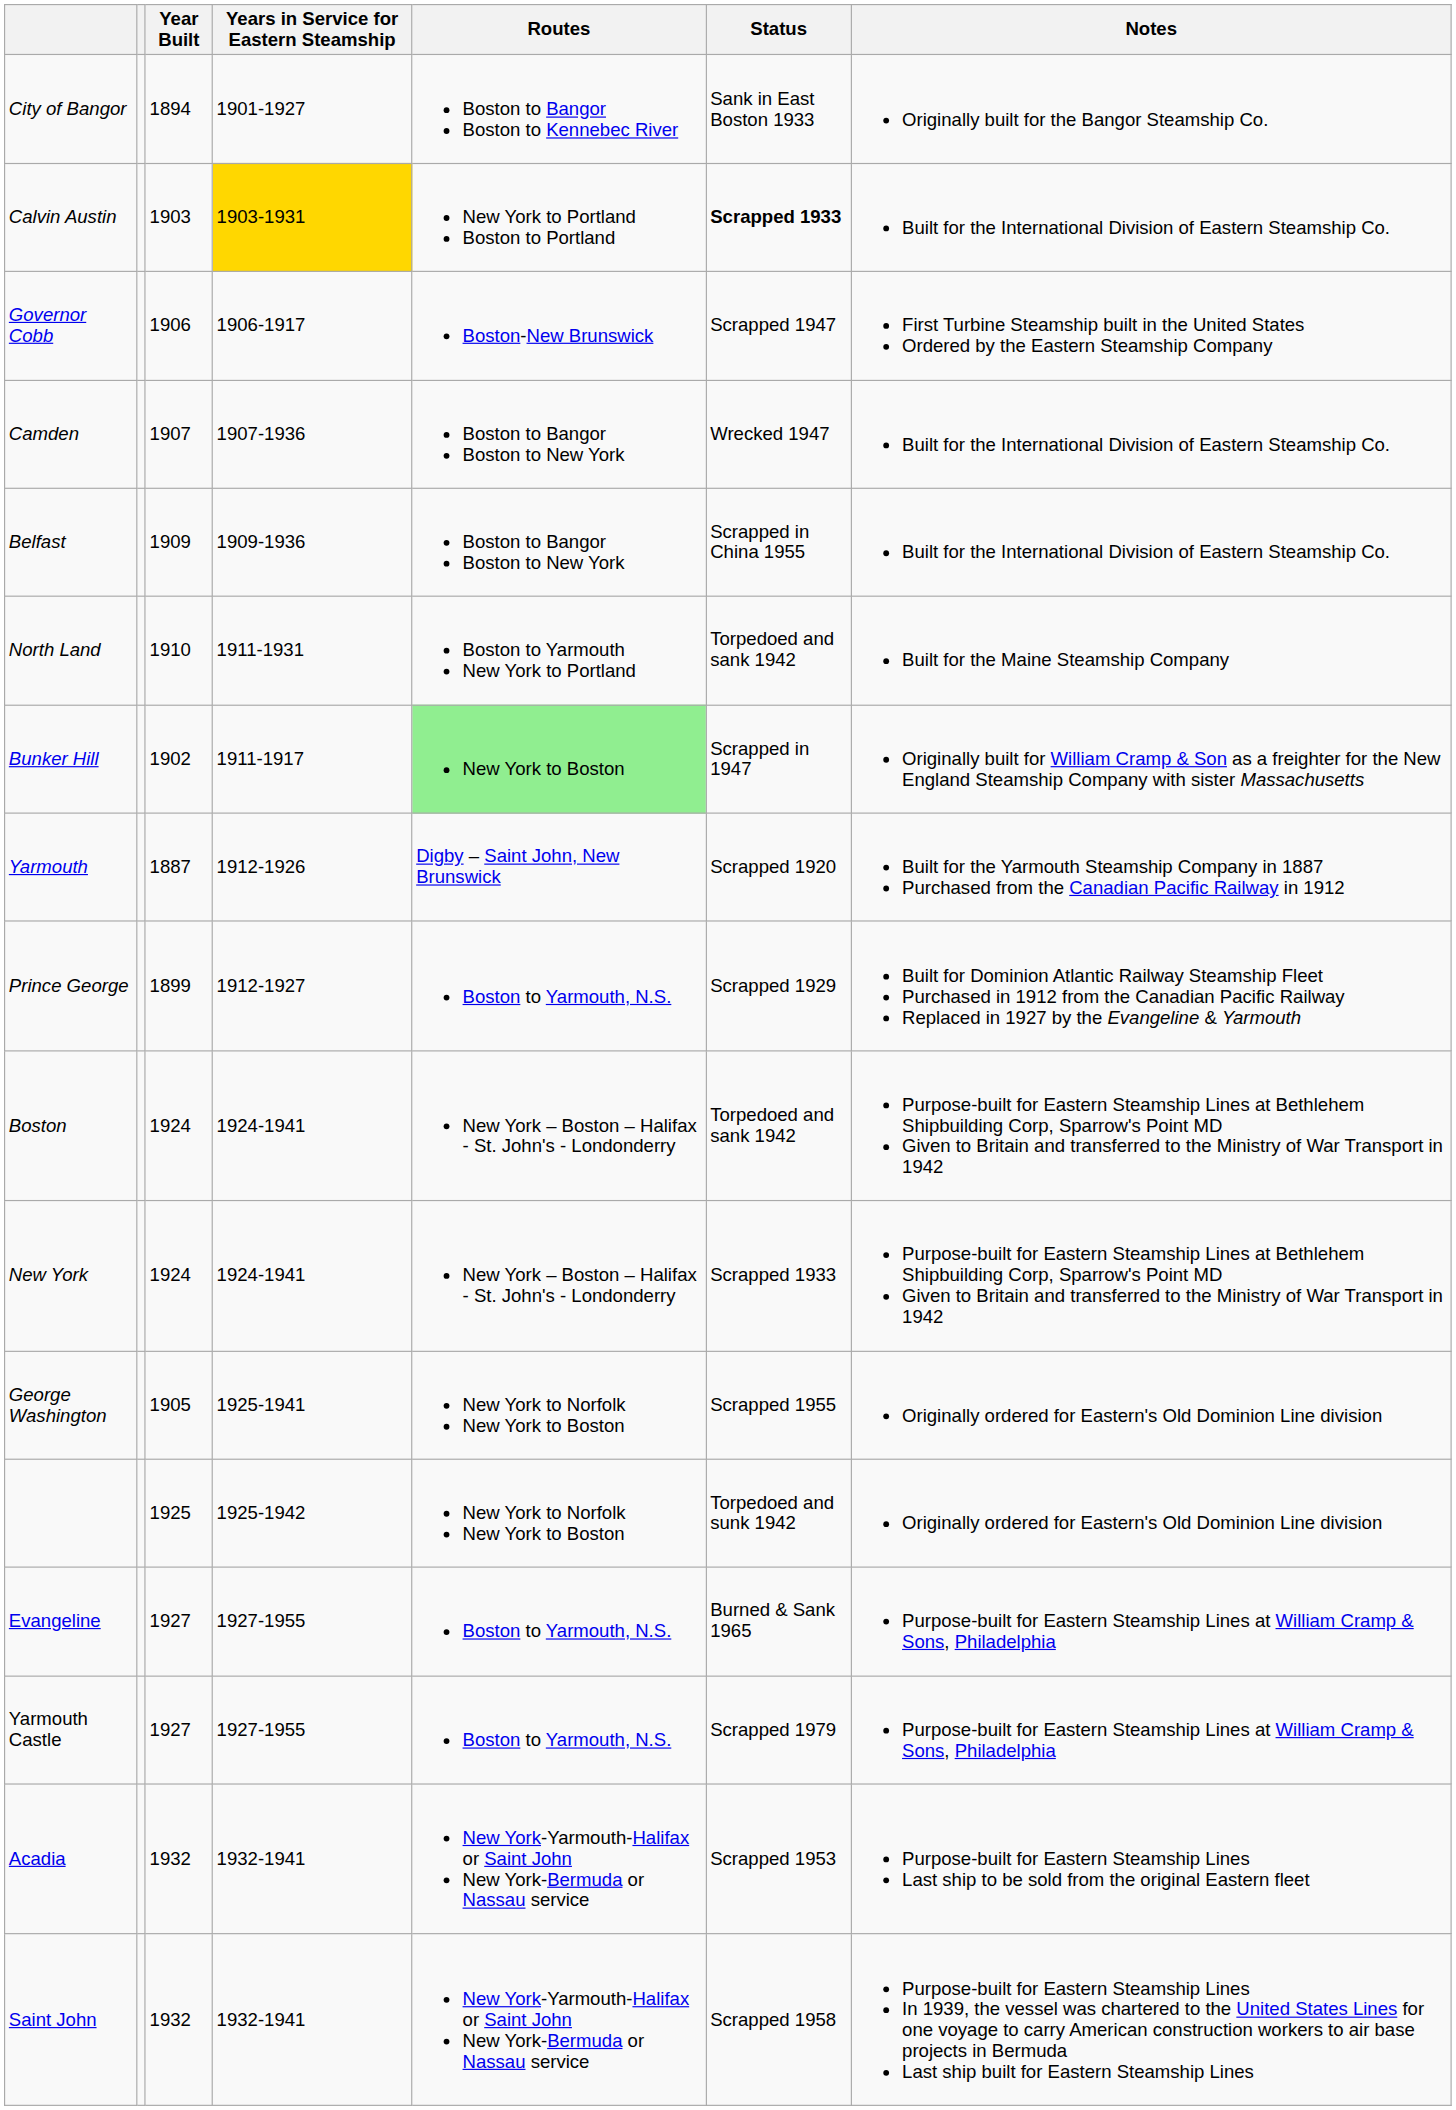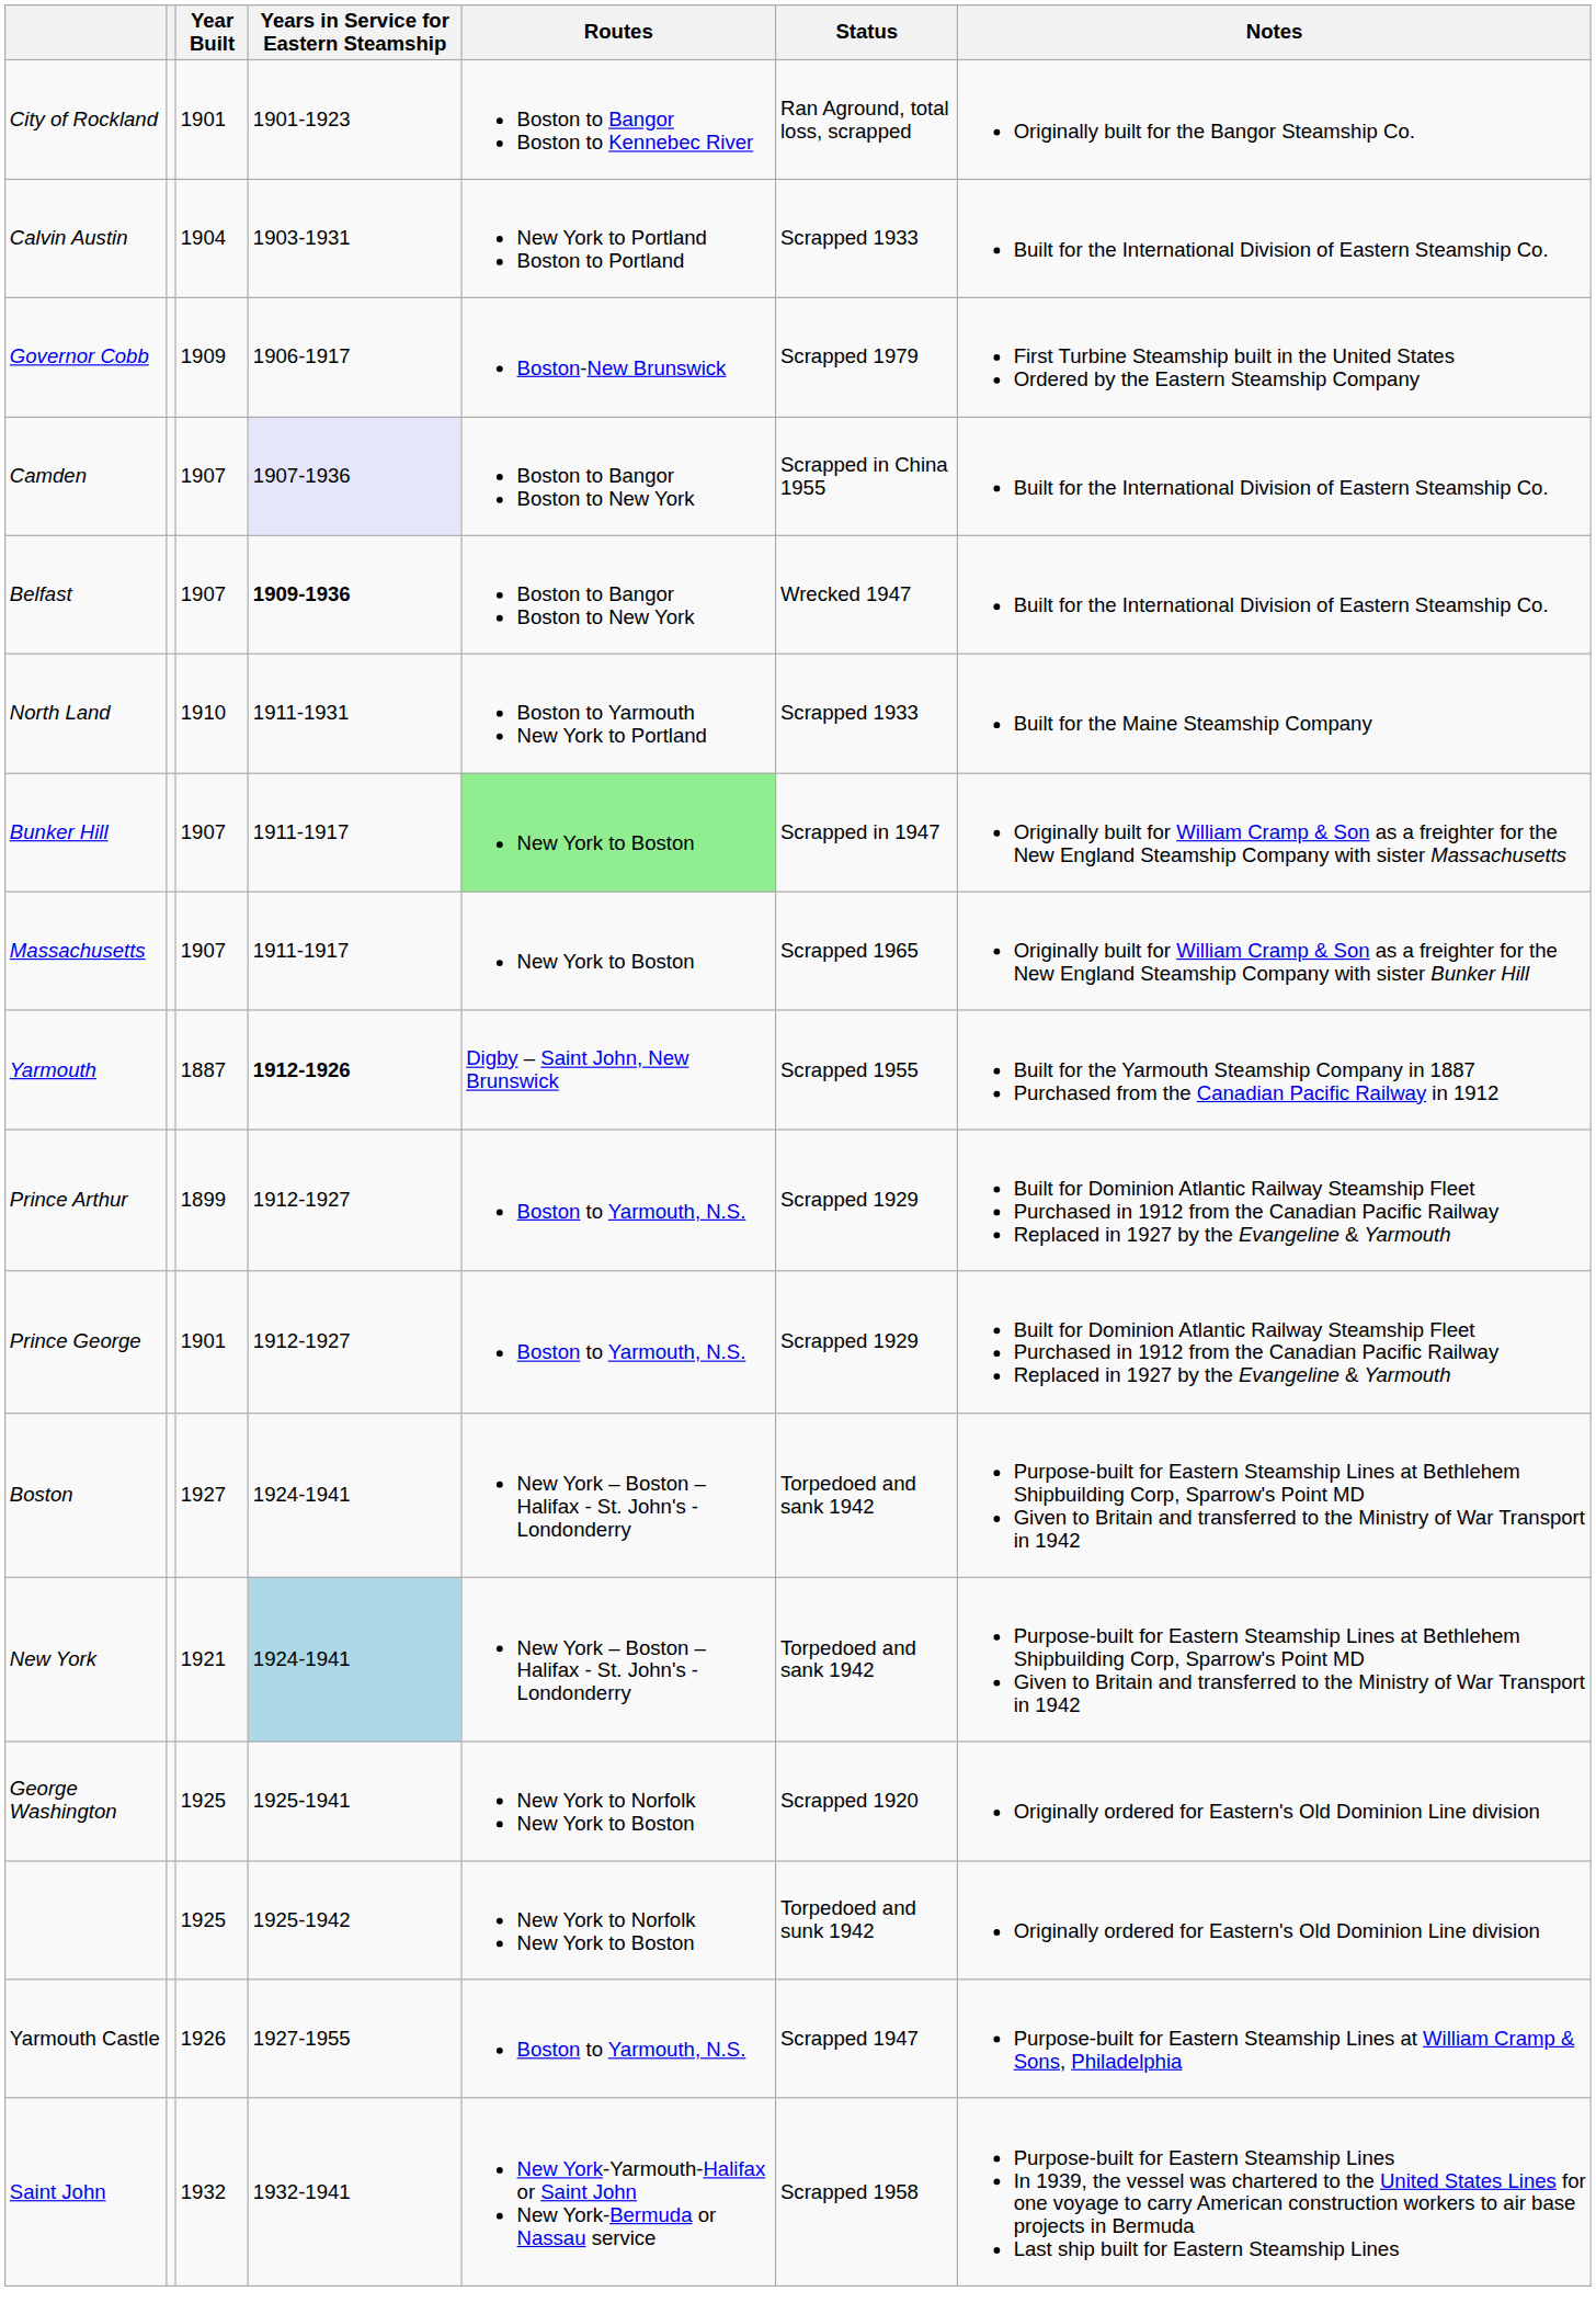- row: City of Bangor | 1894 | 1901-1927 | Boston to Bangor Boston to Kennebec River | Sank in East Boston 1933 | Originally built for the Bangor Steamship Co.
+ row: City of Rockland | 1901 | 1901-1923 | Boston to Bangor Boston to Kennebec River | Ran Aground, total loss, scrapped | Originally built for the Bangor Steamship Co.
Calvin Austin | Year Built: 1903 -> 1904
Calvin Austin | Years in Service for Eastern Steamship: gold background -> no background
Calvin Austin | Status: bold -> normal
Governor Cobb | Year Built: 1906 -> 1909
Governor Cobb | Status: Scrapped 1947 -> Scrapped 1979
Camden | Years in Service for Eastern Steamship: no background -> lavender background
Camden | Status: Wrecked 1947 -> Scrapped in China 1955
Belfast | Year Built: 1909 -> 1907
Belfast | Years in Service for Eastern Steamship: normal -> bold
Belfast | Status: Scrapped in China 1955 -> Wrecked 1947
North Land | Status: Torpedoed and sank 1942 -> Scrapped 1933
Bunker Hill | Year Built: 1902 -> 1907
+ row: Massachusetts | 1907 | 1911-1917 | New York to Boston | Scrapped 1965 | Originally built for William Cramp & Son as a freighter for the New England Steamship Company with sister Bunker Hill
Yarmouth | Years in Service for Eastern Steamship: normal -> bold
Yarmouth | Status: Scrapped 1920 -> Scrapped 1955
+ row: Prince Arthur | 1899 | 1912-1927 | Boston to Yarmouth, N.S. | Scrapped 1929 | Built for Dominion Atlantic Railway Steamship Fleet Purchased in 1912 from the Canadian Pacific Railway Replaced in 1927 by the Evangeline & Yarmouth
Prince George | Year Built: 1899 -> 1901
Boston | Year Built: 1924 -> 1927
New York | Year Built: 1924 -> 1921
New York | Years in Service for Eastern Steamship: no background -> lightblue background
New York | Status: Scrapped 1933 -> Torpedoed and sank 1942
George Washington | Year Built: 1905 -> 1925
George Washington | Status: Scrapped 1955 -> Scrapped 1920
- row: Evangeline | 1927 | 1927-1955 | Boston to Yarmouth, N.S. | Burned & Sank 1965 | Purpose-built for Eastern Steamship Lines at William Cramp & Sons, Philadelphia
Yarmouth Castle | Year Built: 1927 -> 1926
Yarmouth Castle | Status: Scrapped 1979 -> Scrapped 1947
- row: Acadia | 1932 | 1932-1941 | New York-Yarmouth-Halifax or Saint John New York-Bermuda or Nassau service | Scrapped 1953 | Purpose-built for Eastern Steamship Lines Last ship to be sold from the original Eastern fleet
